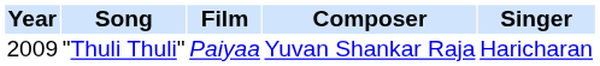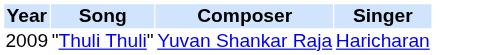- column: Film | Paiyaa
